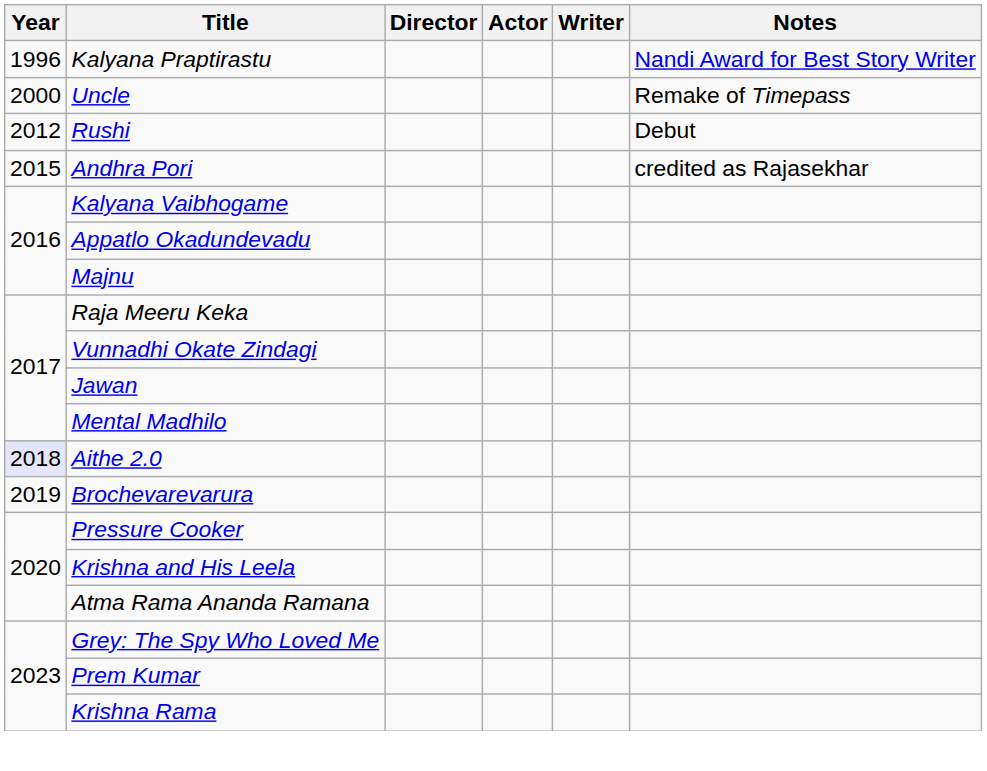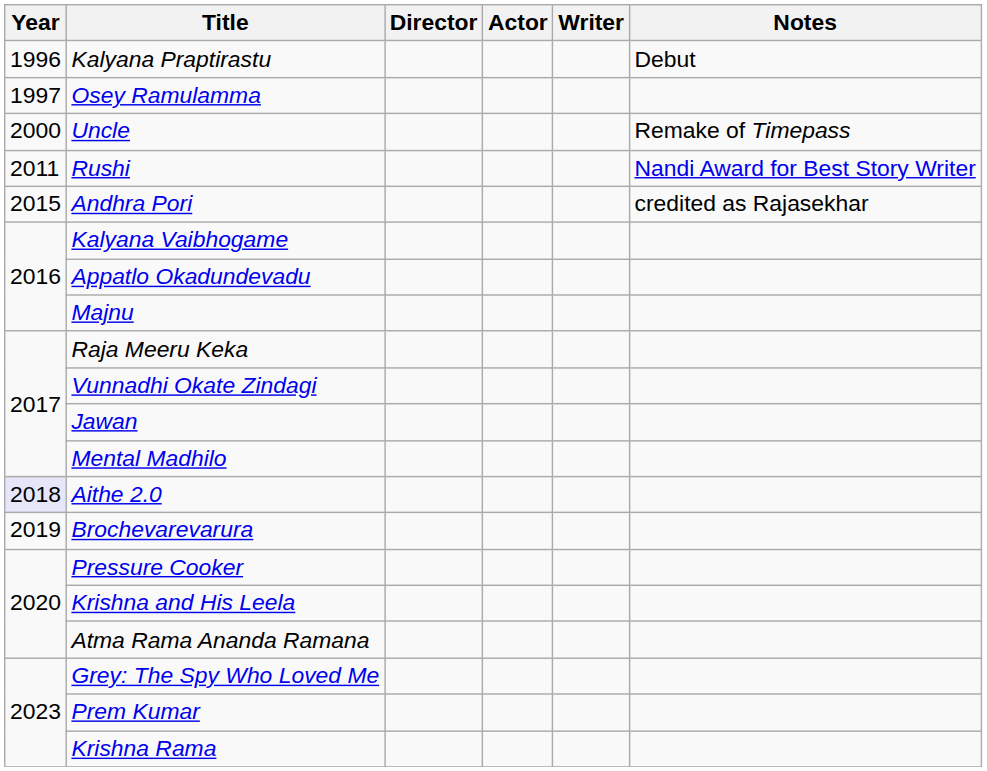Kalyana Praptirastu | Notes: Nandi Award for Best Story Writer -> Debut
+ row: 1997 | Osey Ramulamma
Rushi | Year: 2012 -> 2011
Rushi | Notes: Debut -> Nandi Award for Best Story Writer
